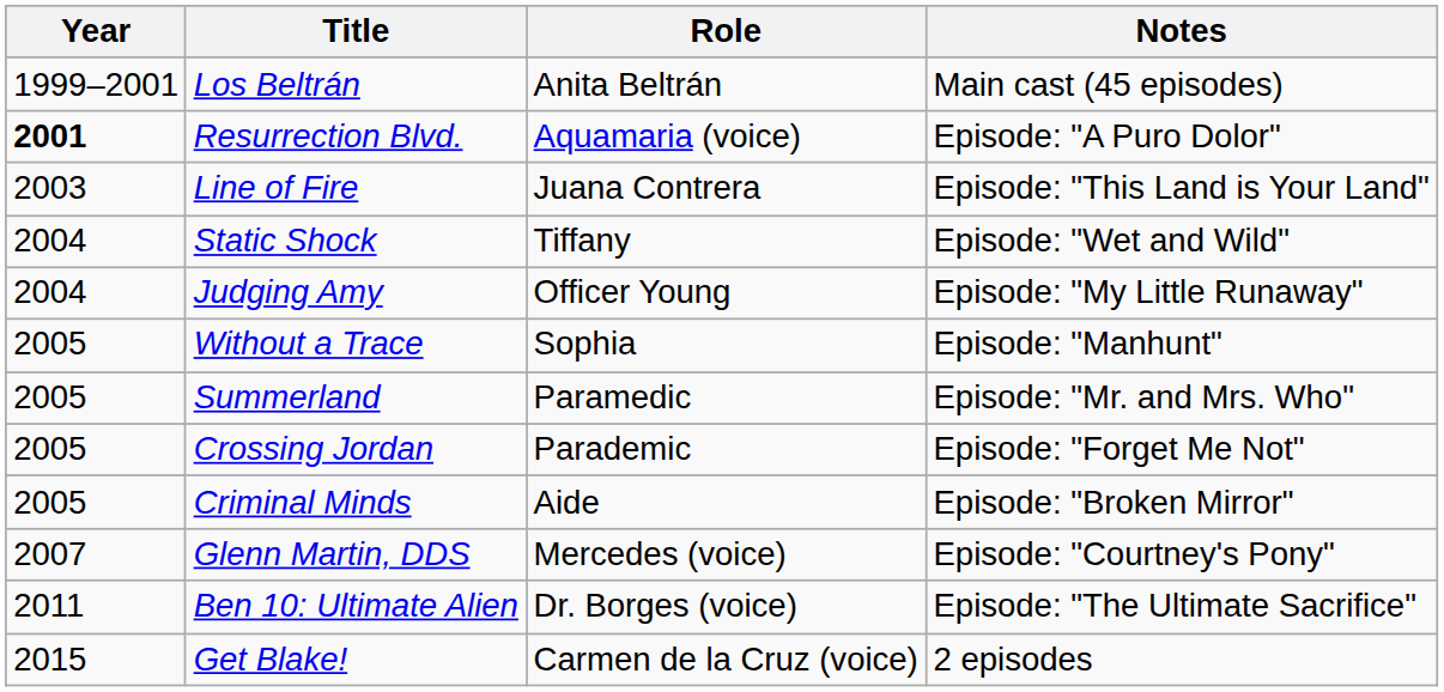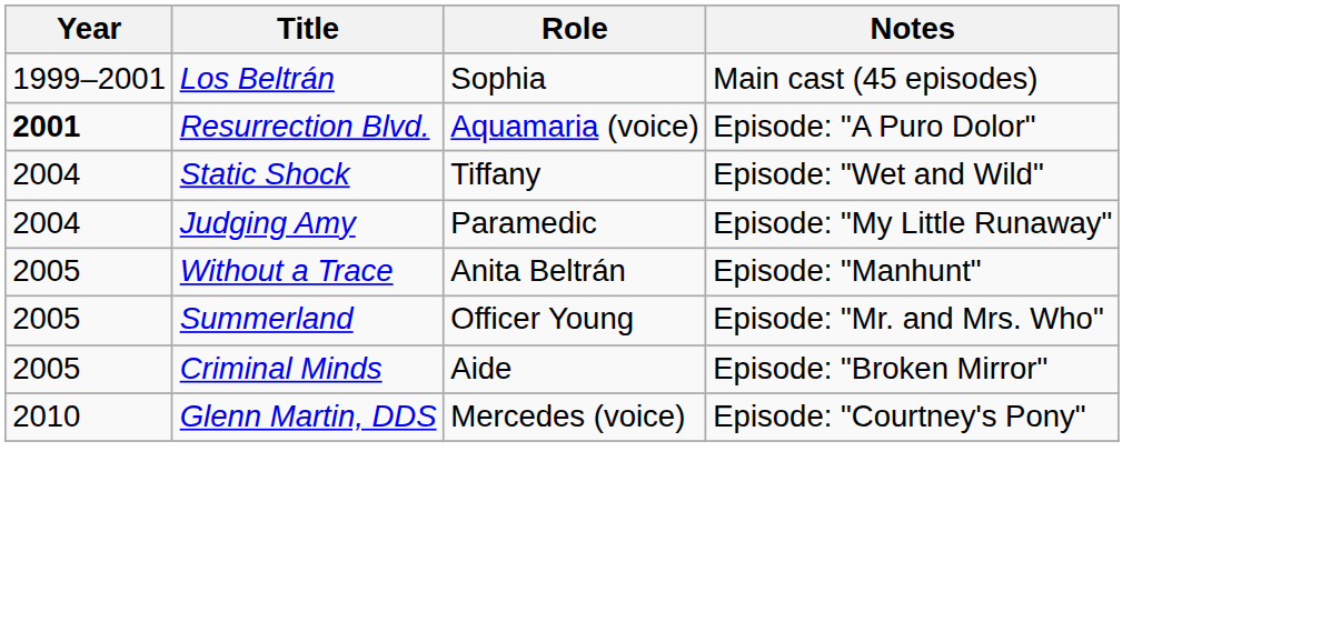Los Beltrán | Role: Anita Beltrán -> Sophia
- row: 2003 | Line of Fire | Juana Contrera | Episode: "This Land is Your Land"
Judging Amy | Role: Officer Young -> Paramedic
Without a Trace | Role: Sophia -> Anita Beltrán
Summerland | Role: Paramedic -> Officer Young
- row: 2005 | Crossing Jordan | Parademic | Episode: "Forget Me Not"
Glenn Martin, DDS | Year: 2007 -> 2010
- row: 2011 | Ben 10: Ultimate Alien | Dr. Borges (voice) | Episode: "The Ultimate Sacrifice"
- row: 2015 | Get Blake! | Carmen de la Cruz (voice) | 2 episodes
